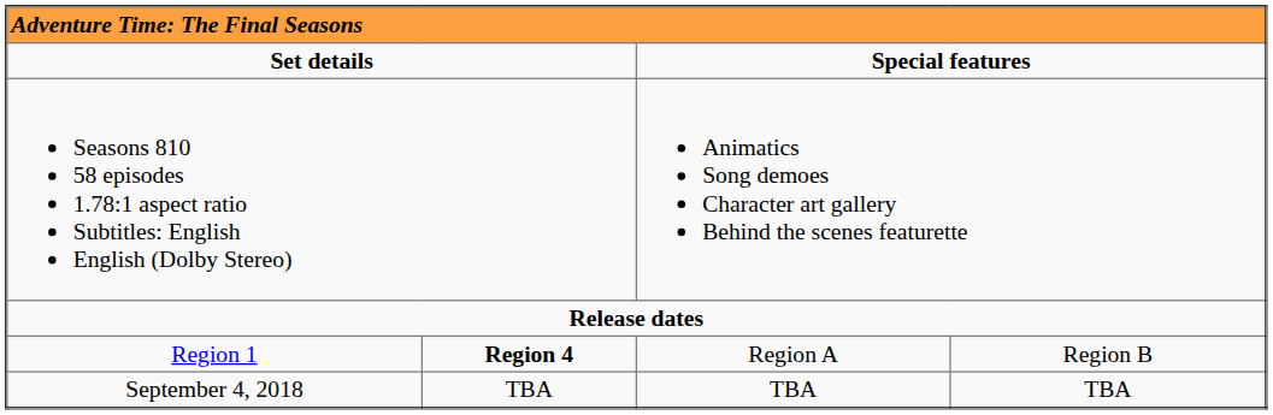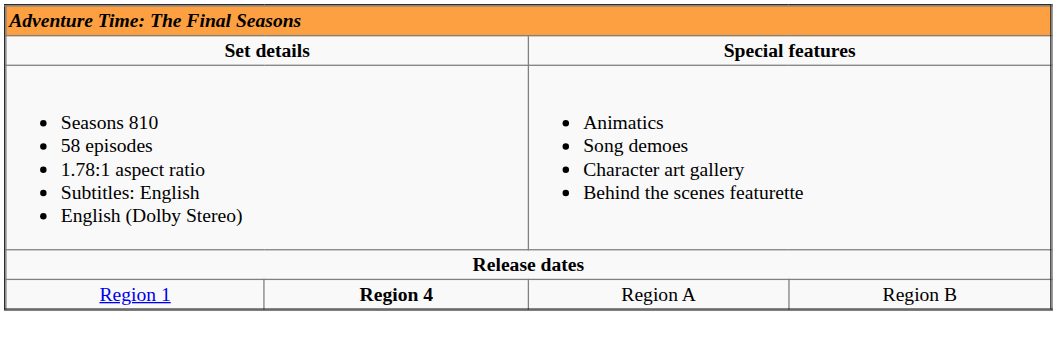- row: September 4, 2018 | TBA | TBA | TBA
